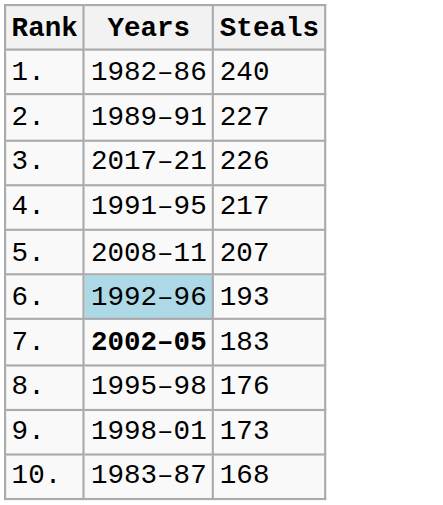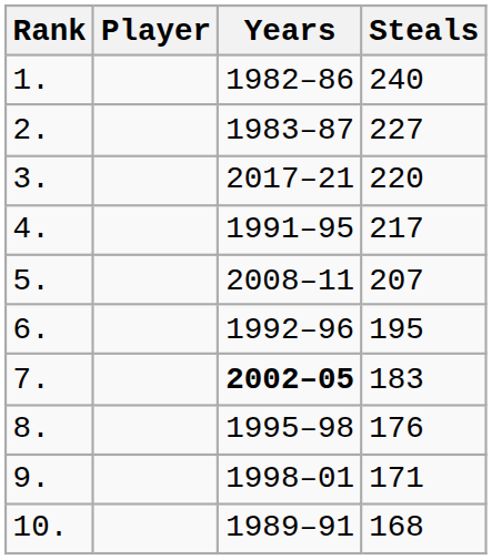+ column: Player
2. | Years: 1989–91 -> 1983–87
3. | Steals: 226 -> 220
6. | Years: lightblue background -> no background
6. | Steals: 193 -> 195
9. | Steals: 173 -> 171
10. | Years: 1983–87 -> 1989–91
